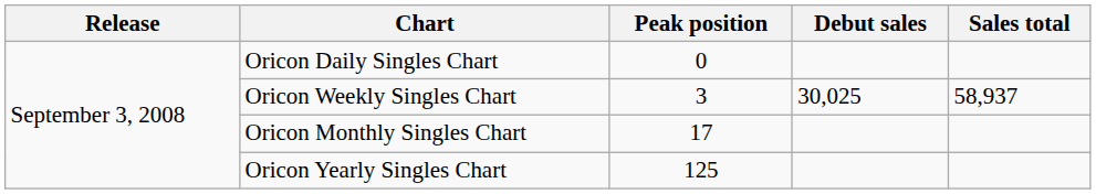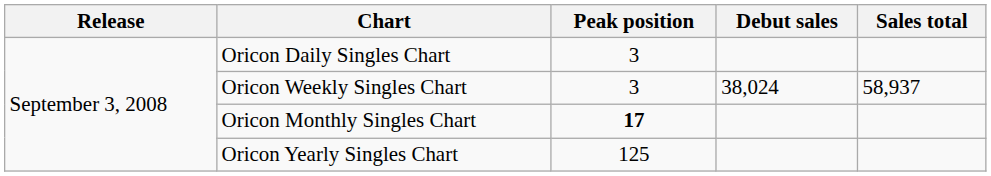Oricon Daily Singles Chart | Peak position: 0 -> 3
Oricon Weekly Singles Chart | Debut sales: 30,025 -> 38,024
Oricon Monthly Singles Chart | Peak position: normal -> bold
